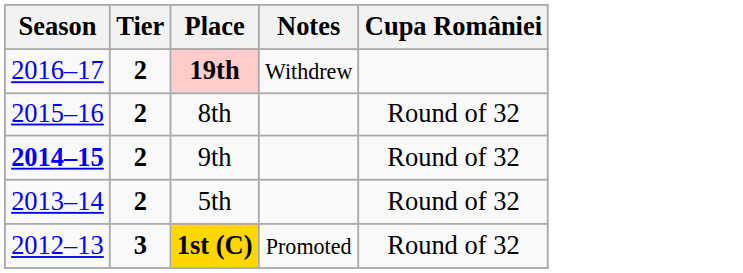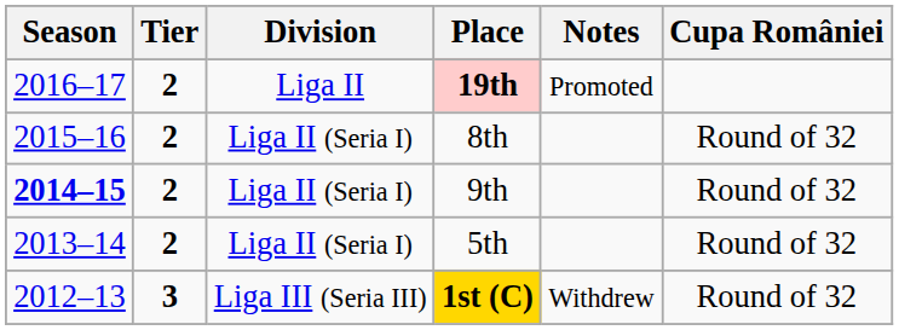+ column: Division | Liga II | Liga II (Seria I) | Liga II (Seria I) | Liga II (Seria I) | Liga III (Seria III)
19th | Notes: Withdrew -> Promoted
1st (C) | Notes: Promoted -> Withdrew
